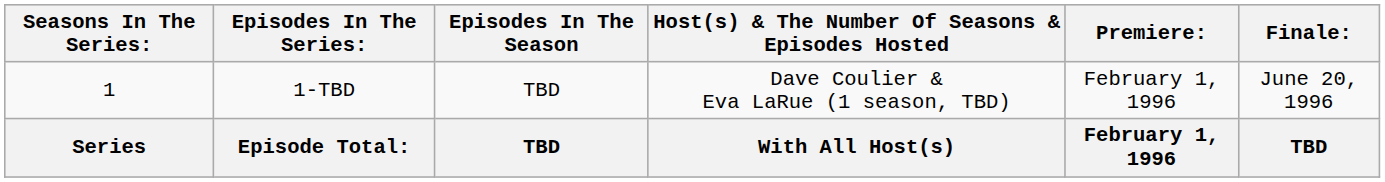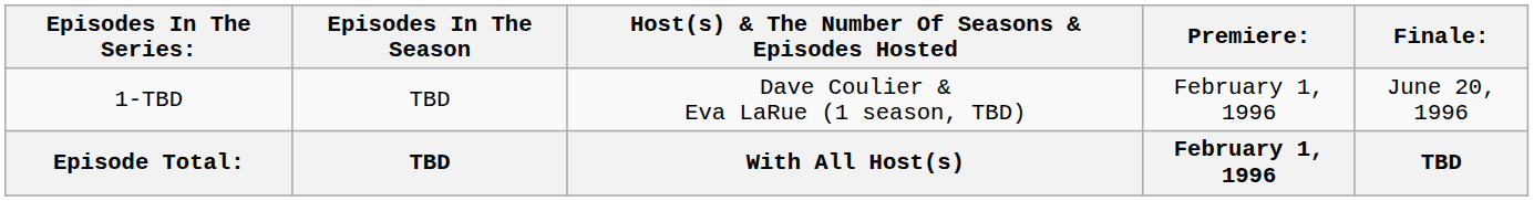- column: Seasons In The Series: | 1 | Series
